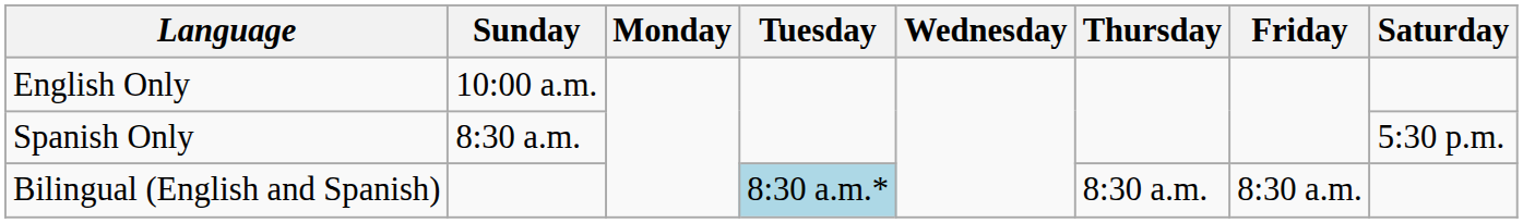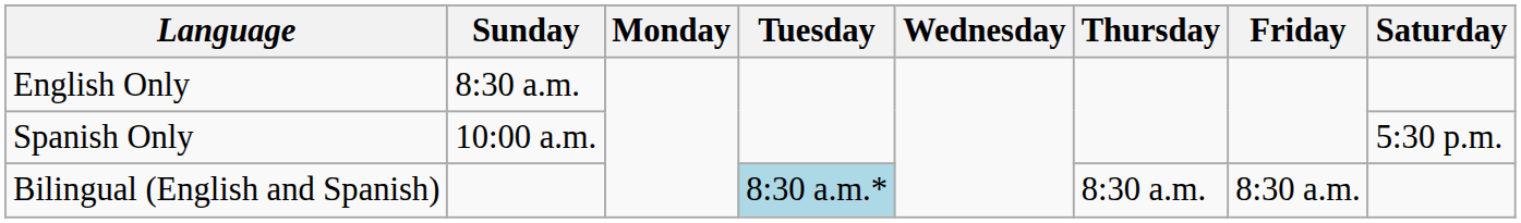English Only | Sunday: 10:00 a.m. -> 8:30 a.m.
Spanish Only | Sunday: 8:30 a.m. -> 10:00 a.m.
